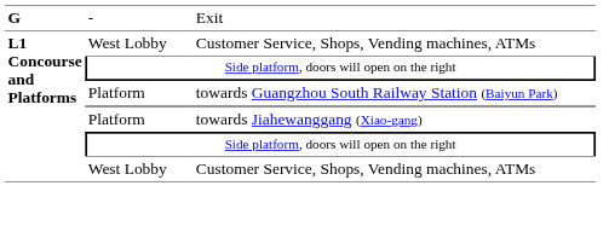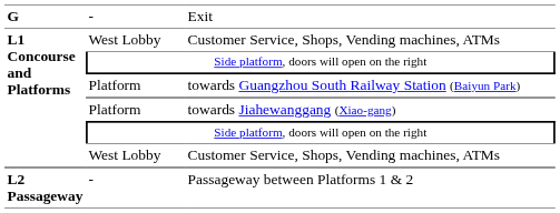+ row: L2 Passageway | - | Passageway between Platforms 1 & 2
